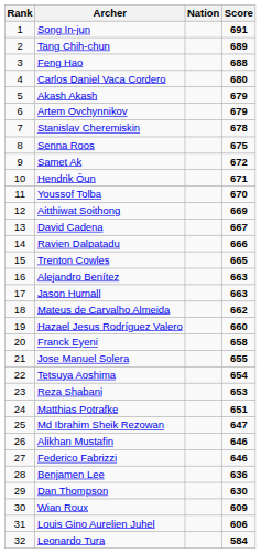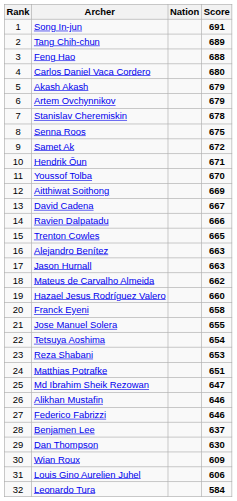Benjamen Lee | Score: 636 -> 637
